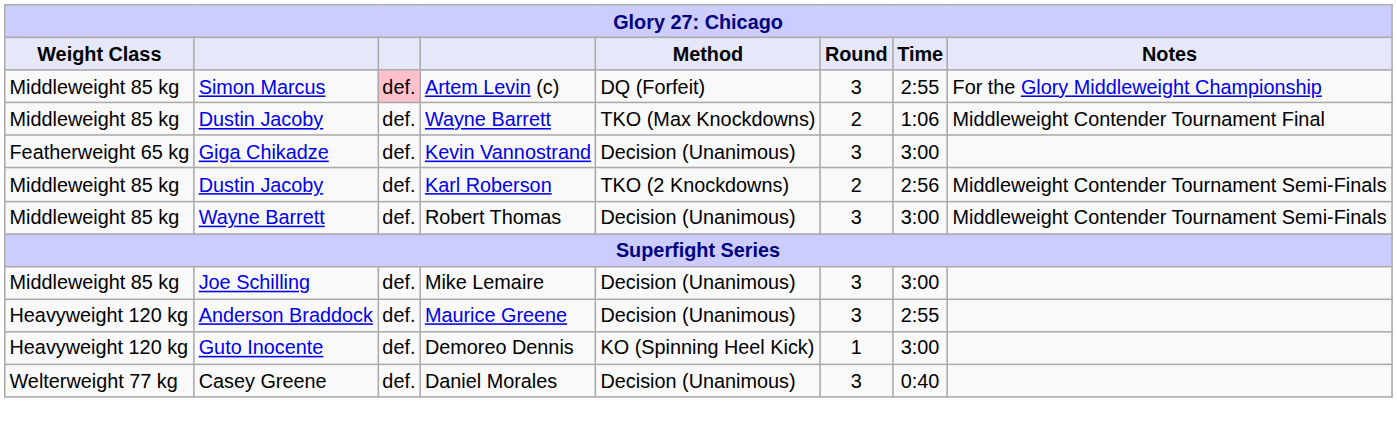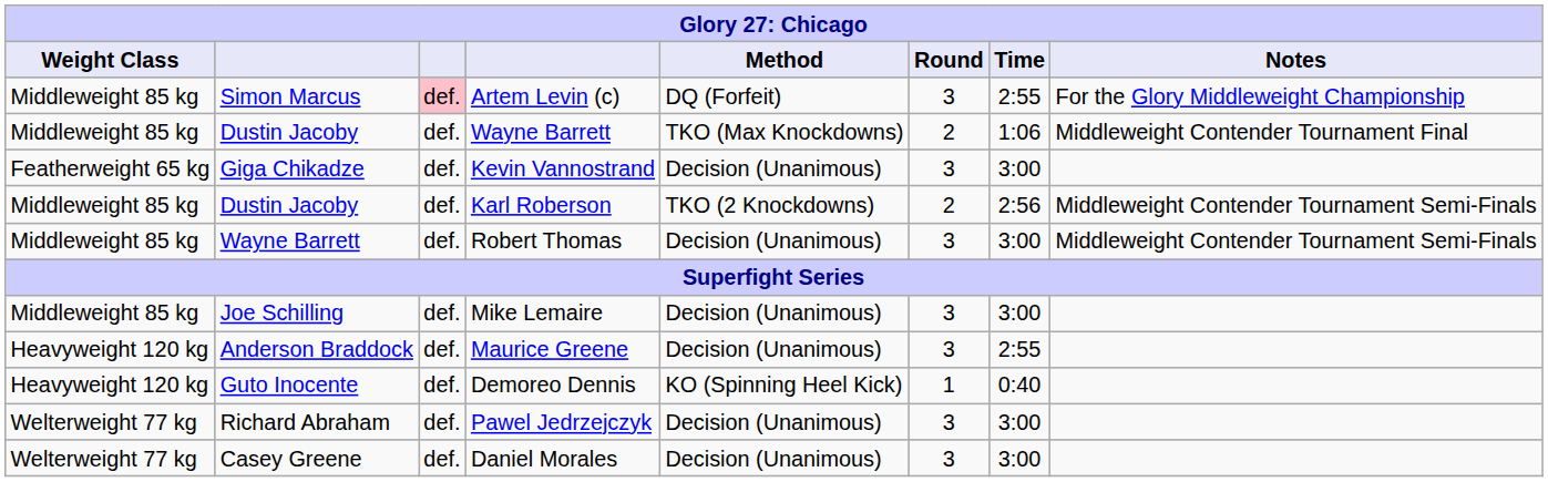Demoreo Dennis | Time: 3:00 -> 0:40
+ row: Welterweight 77 kg | Richard Abraham | def. | Pawel Jedrzejczyk | Decision (Unanimous) | 3 | 3:00
Daniel Morales | Time: 0:40 -> 3:00
